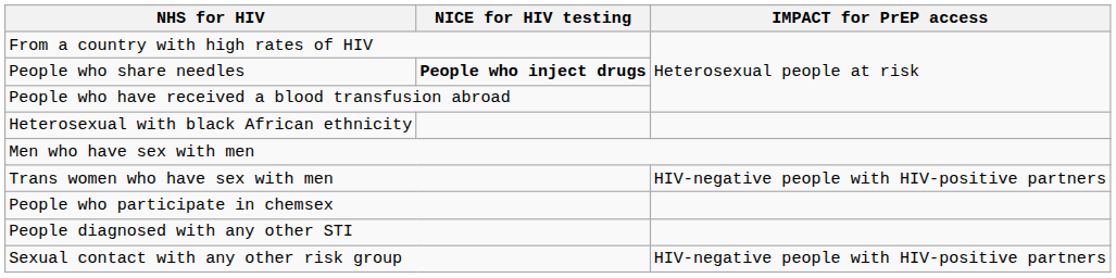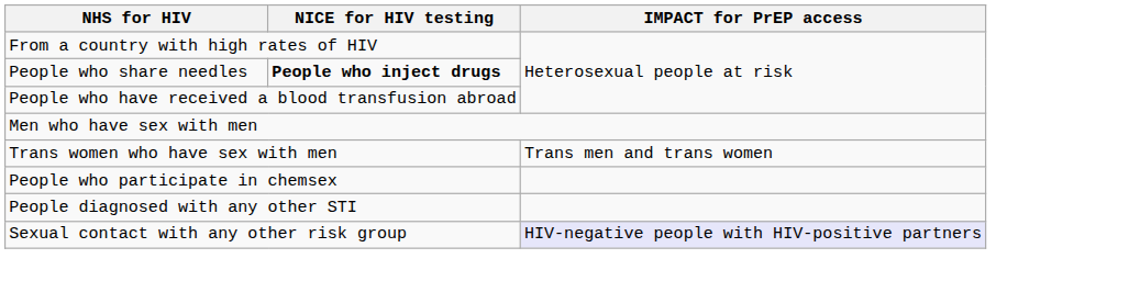- row: Heterosexual with black African ethnicity
Trans women who have sex with men | IMPACT for PrEP access: HIV-negative people with HIV-positive partners -> Trans men and trans women
Sexual contact with any other risk group | IMPACT for PrEP access: no background -> lavender background
